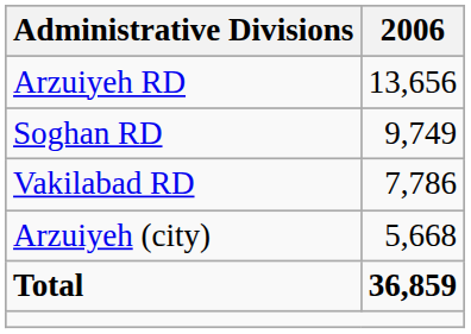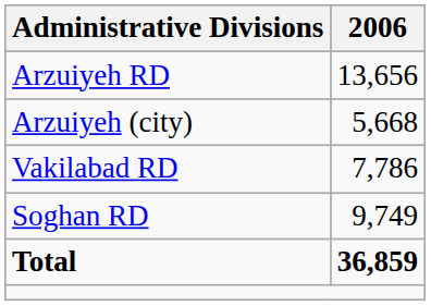rows swapped: Soghan RD <-> Arzuiyeh (city)
